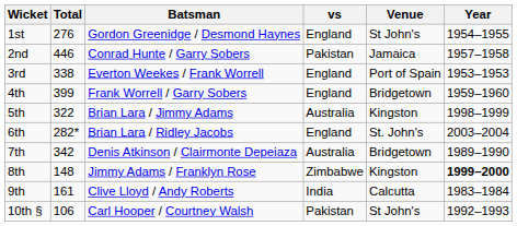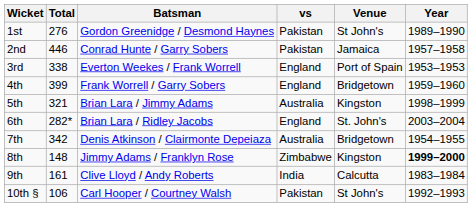1st | vs: England -> Pakistan
1st | Year: 1954–1955 -> 1989–1990
5th | Total: 322 -> 321
7th | Year: 1989–1990 -> 1954–1955
